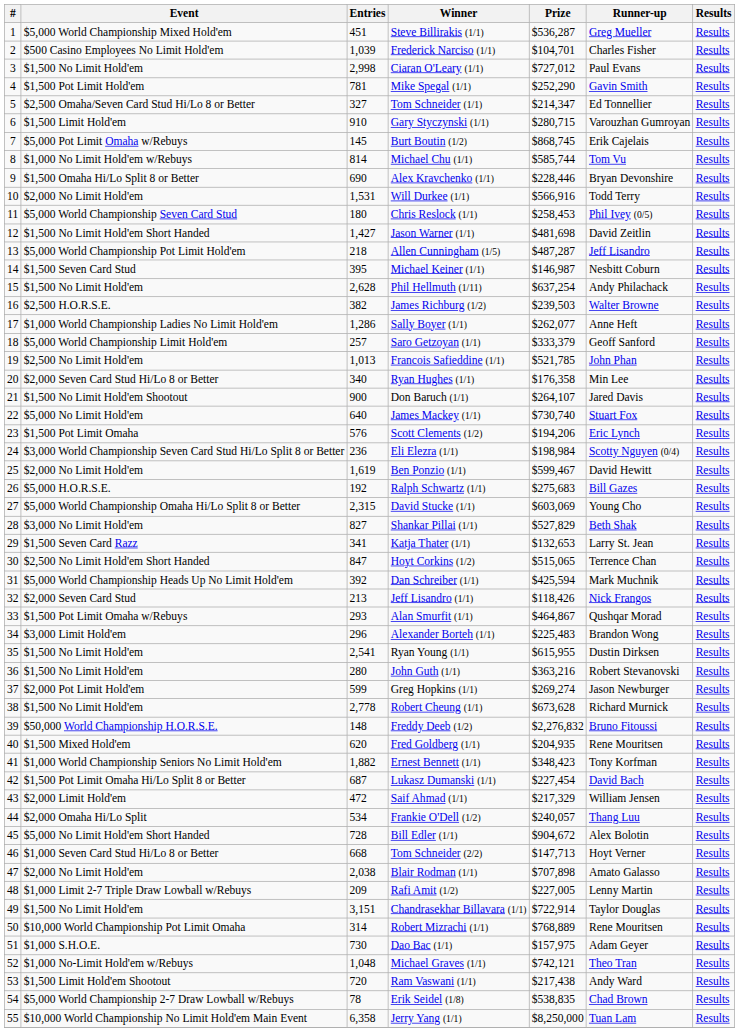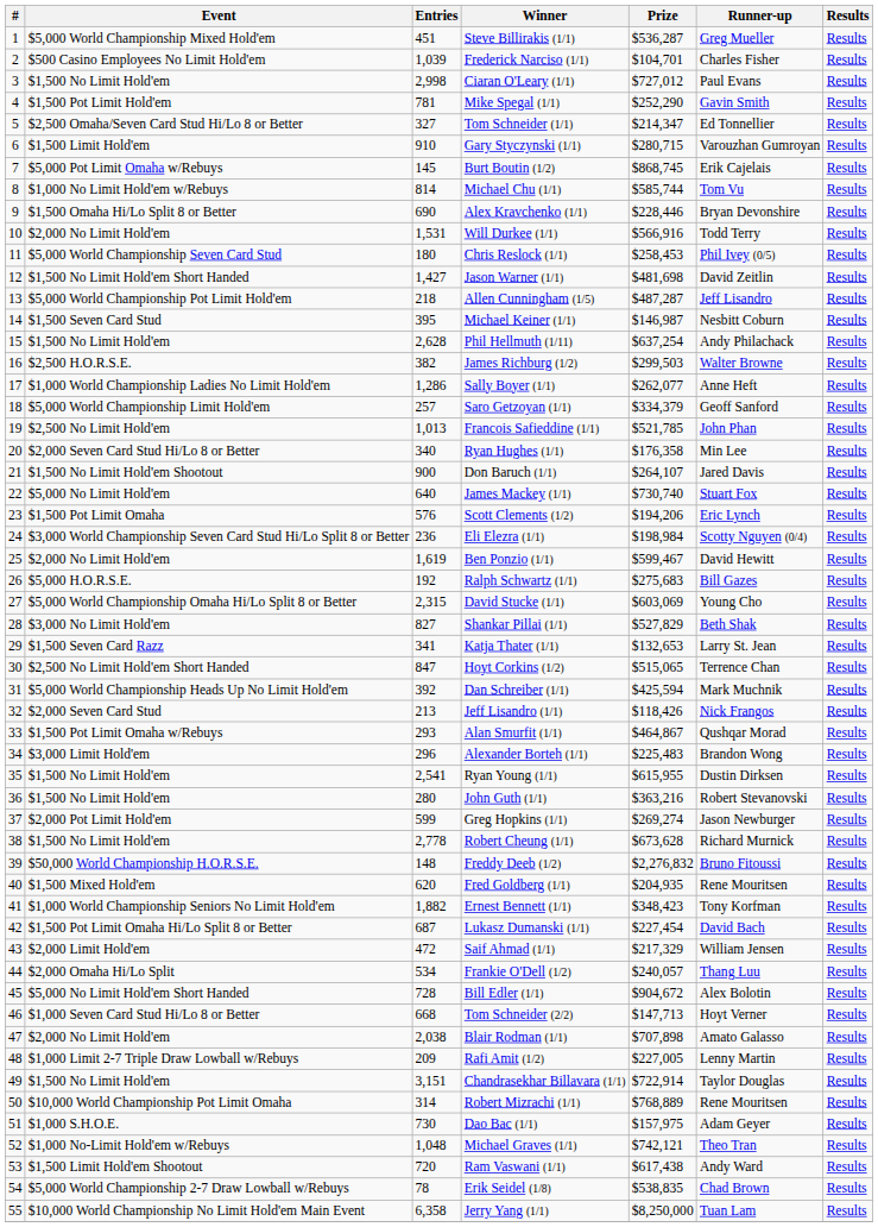James Richburg (1/2) | Prize: $239,503 -> $299,503
Saro Getzoyan (1/1) | Prize: $333,379 -> $334,379
Ram Vaswani (1/1) | Prize: $217,438 -> $617,438
